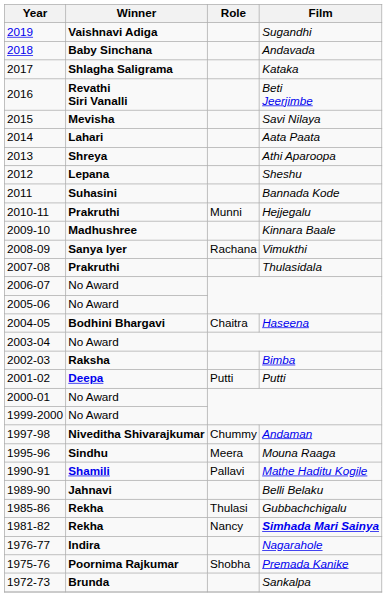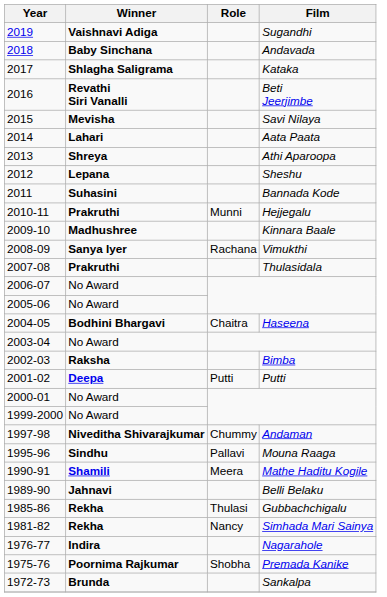1995-96 | Role: Meera -> Pallavi
1990-91 | Role: Pallavi -> Meera
1981-82 | Film: bold -> normal
